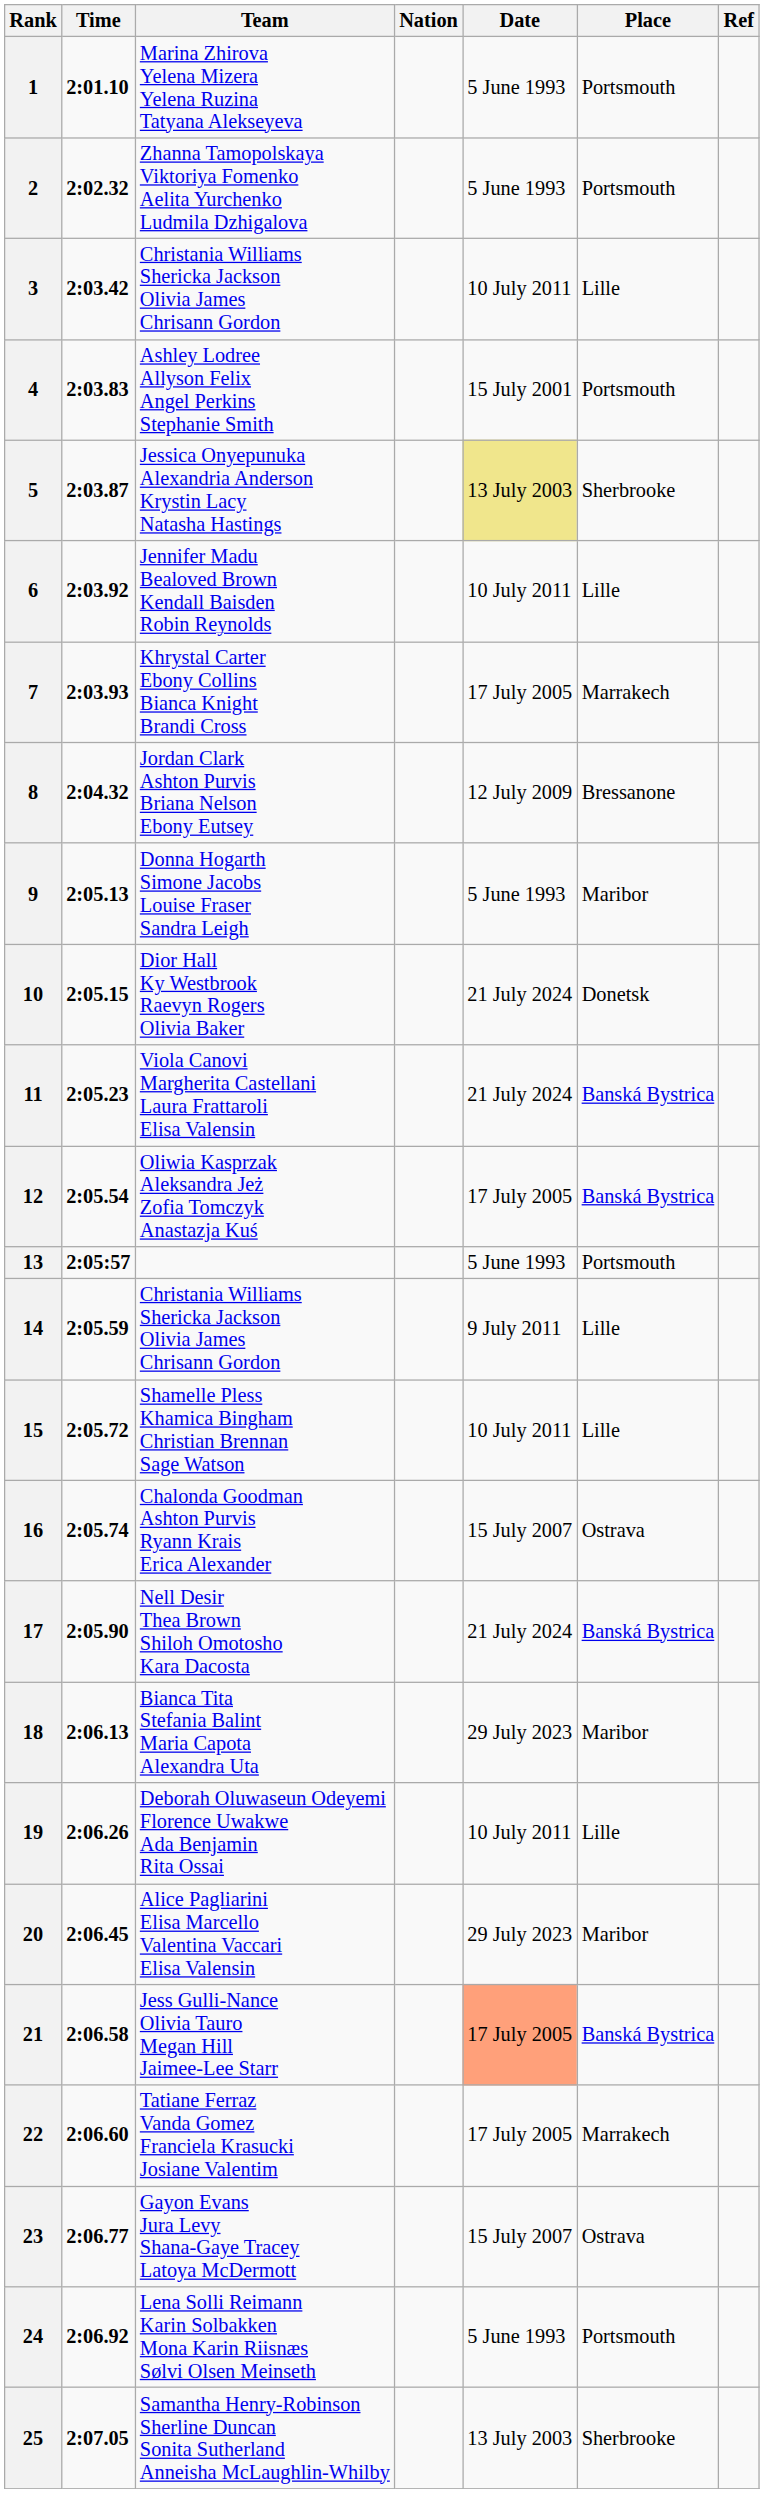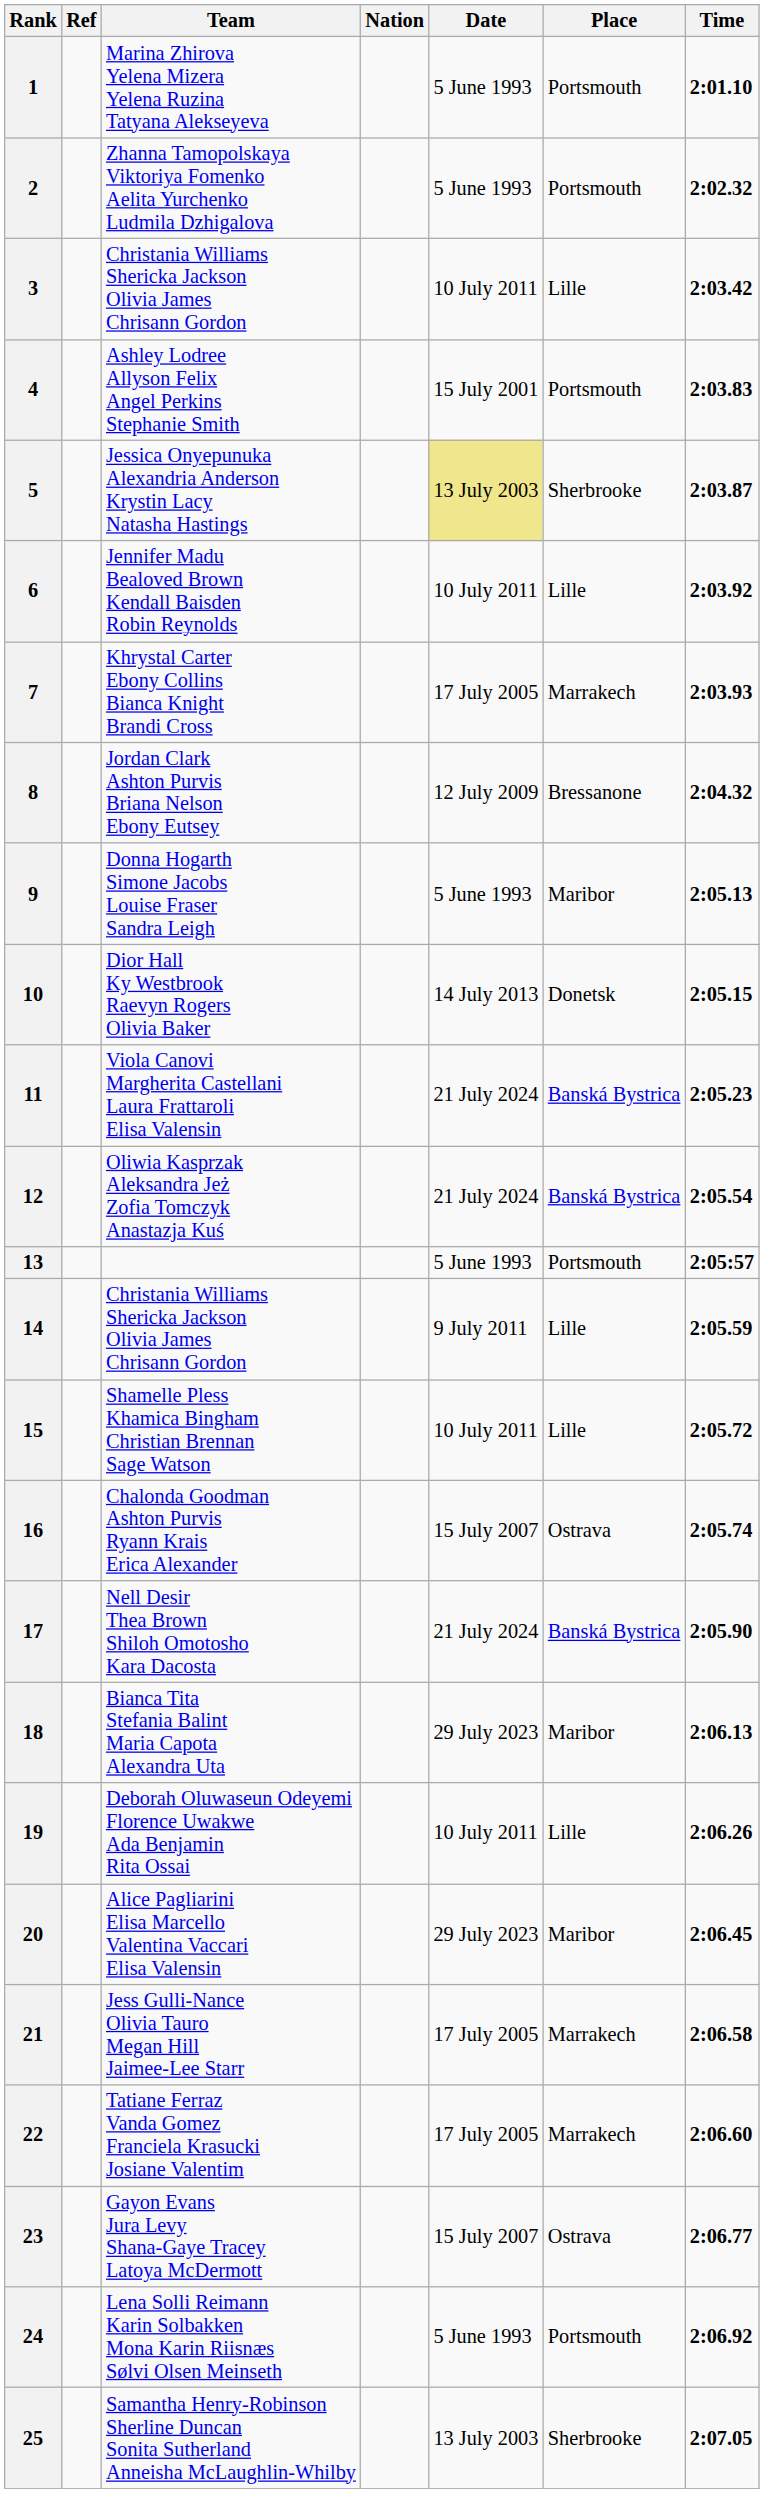columns swapped: Time <-> Ref
10 | Date: 21 July 2024 -> 14 July 2013
12 | Date: 17 July 2005 -> 21 July 2024
21 | Date: lightsalmon background -> no background
21 | Place: Banská Bystrica -> Marrakech
